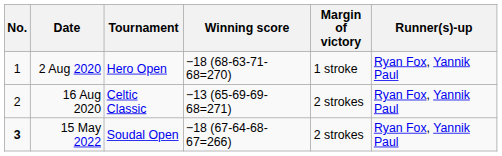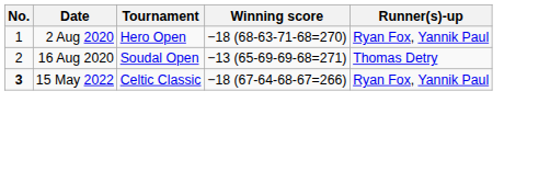- column: Margin of victory | 1 stroke | 2 strokes | 2 strokes
16 Aug 2020 | Tournament: Celtic Classic -> Soudal Open
16 Aug 2020 | Runner(s)-up: Ryan Fox, Yannik Paul -> Thomas Detry
15 May 2022 | Tournament: Soudal Open -> Celtic Classic
